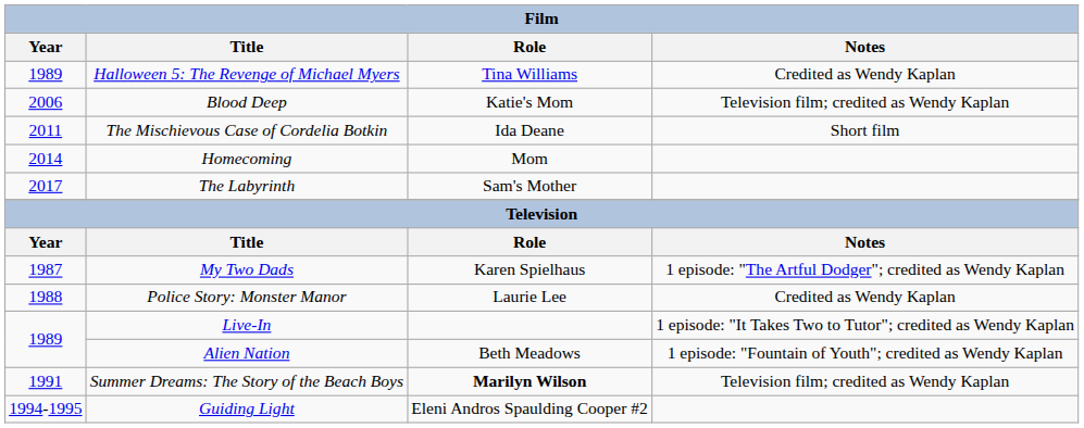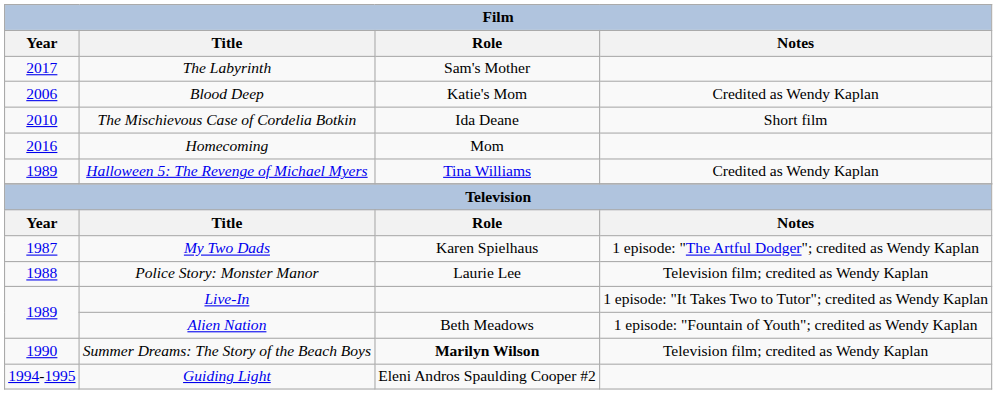rows swapped: Halloween 5: The Revenge of Michael Myers <-> The Labyrinth
Blood Deep | Notes: Television film; credited as Wendy Kaplan -> Credited as Wendy Kaplan
The Mischievous Case of Cordelia Botkin | Year: 2011 -> 2010
Homecoming | Year: 2014 -> 2016
Police Story: Monster Manor | Notes: Credited as Wendy Kaplan -> Television film; credited as Wendy Kaplan
Summer Dreams: The Story of the Beach Boys | Year: 1991 -> 1990
